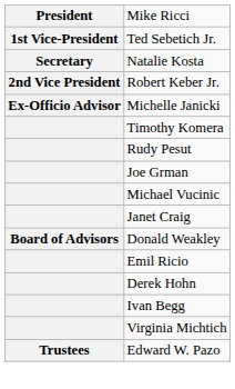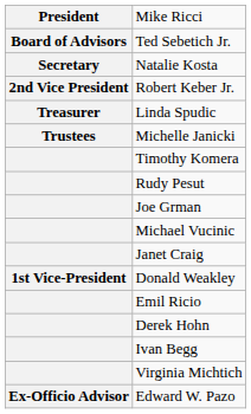Ted Sebetich Jr. | column 1: 1st Vice-President -> Board of Advisors
+ row: Treasurer | Linda Spudic
Michelle Janicki | column 1: Ex-Officio Advisor -> Trustees
Donald Weakley | column 1: Board of Advisors -> 1st Vice-President
Edward W. Pazo | column 1: Trustees -> Ex-Officio Advisor
